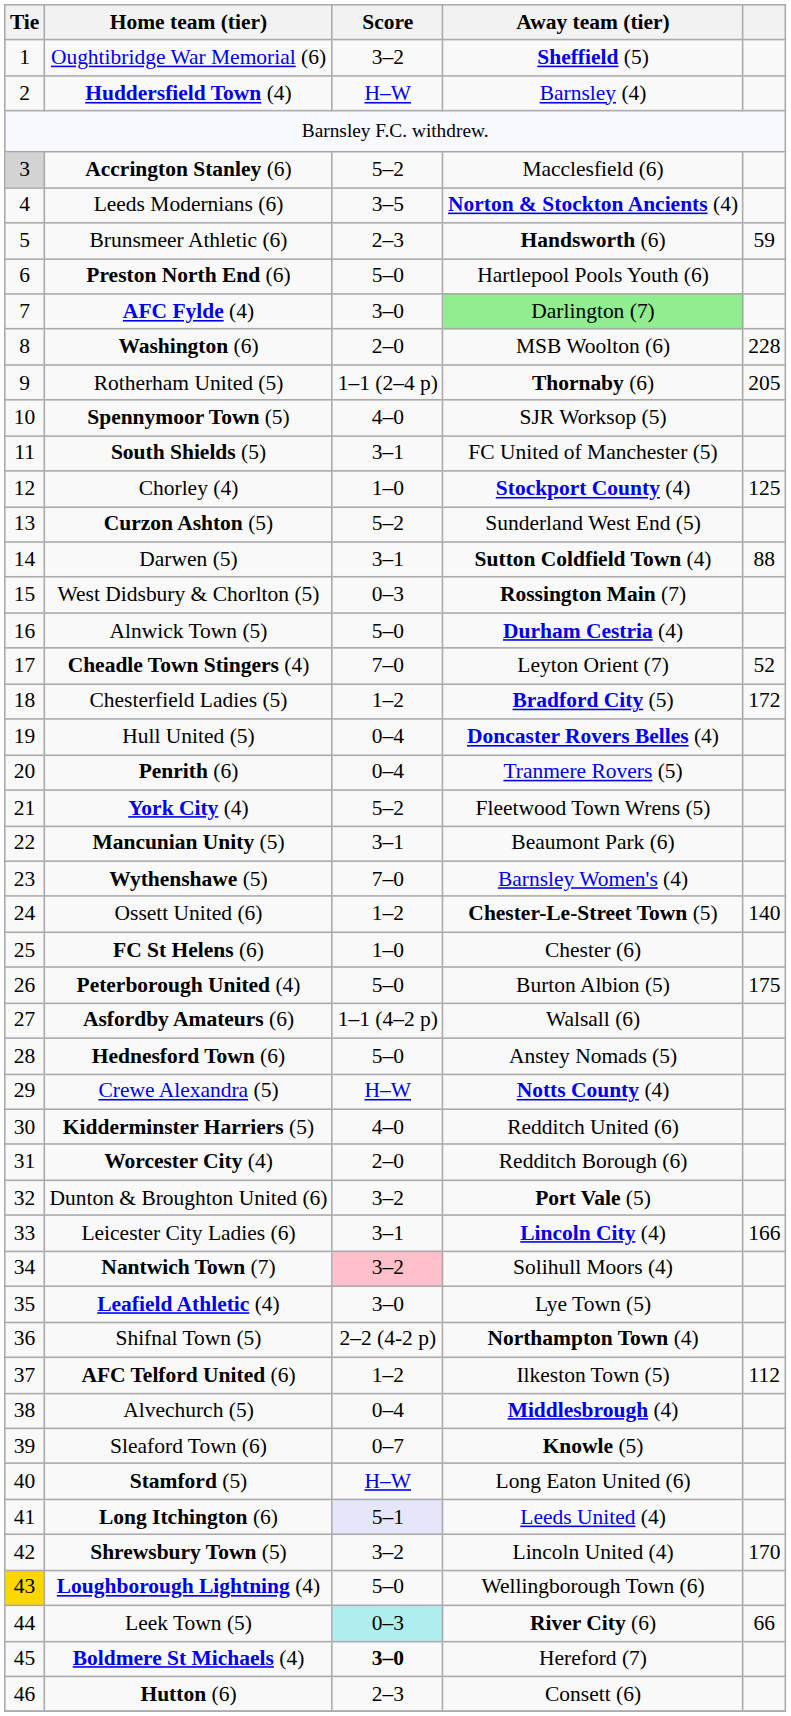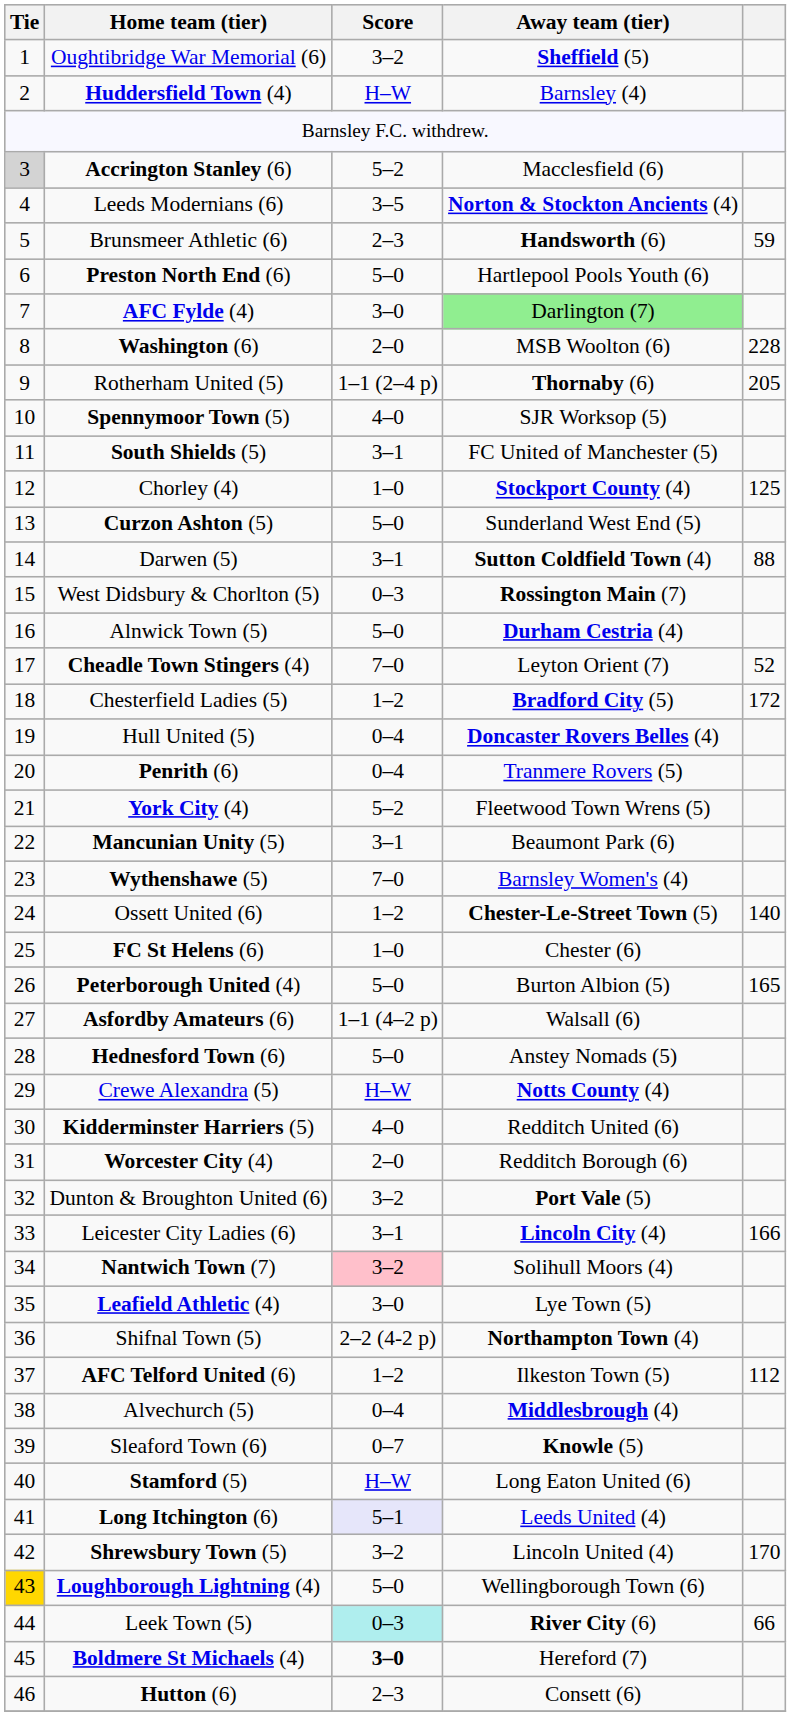Curzon Ashton (5) | Score: 5–2 -> 5–0
Peterborough United (4) | column 5: 175 -> 165
